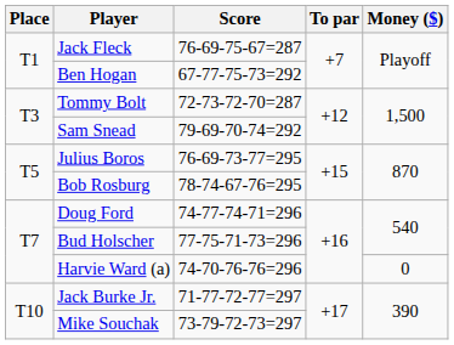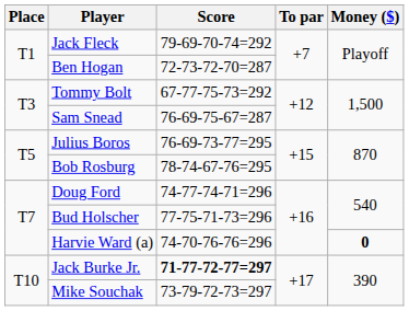Jack Fleck | Score: 76-69-75-67=287 -> 79-69-70-74=292
Ben Hogan | Score: 67-77-75-73=292 -> 72-73-72-70=287
Tommy Bolt | Score: 72-73-72-70=287 -> 67-77-75-73=292
Sam Snead | Score: 79-69-70-74=292 -> 76-69-75-67=287
Harvie Ward (a) | Money ($): normal -> bold
Jack Burke Jr. | Score: normal -> bold
